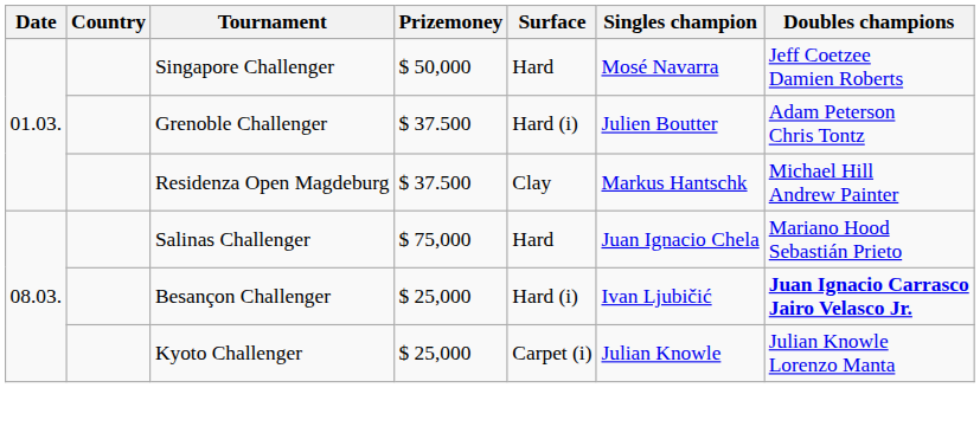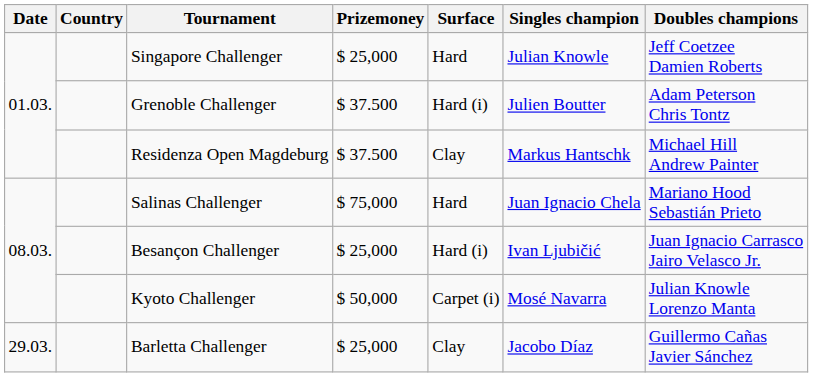Singapore Challenger | Prizemoney: $ 50,000 -> $ 25,000
Singapore Challenger | Singles champion: Mosé Navarra -> Julian Knowle
Besançon Challenger | Doubles champions: bold -> normal
Kyoto Challenger | Prizemoney: $ 25,000 -> $ 50,000
Kyoto Challenger | Singles champion: Julian Knowle -> Mosé Navarra
+ row: 29.03. | Barletta Challenger | $ 25,000 | Clay | Jacobo Díaz | Guillermo Cañas Javier Sánchez
